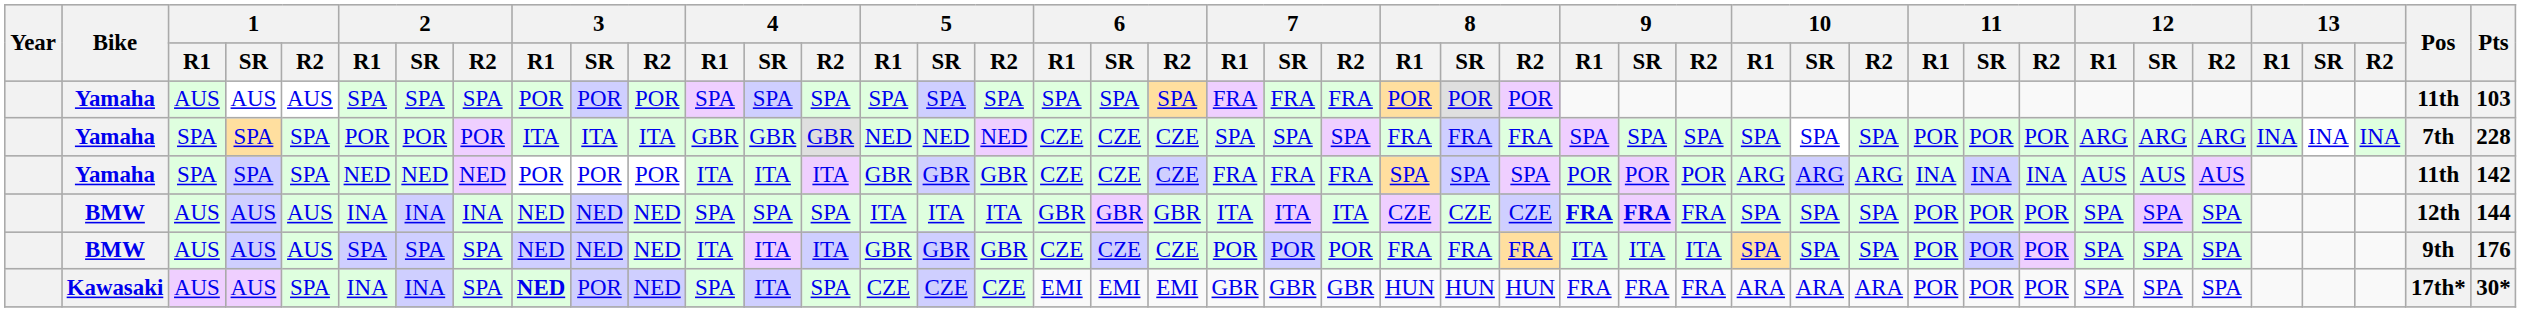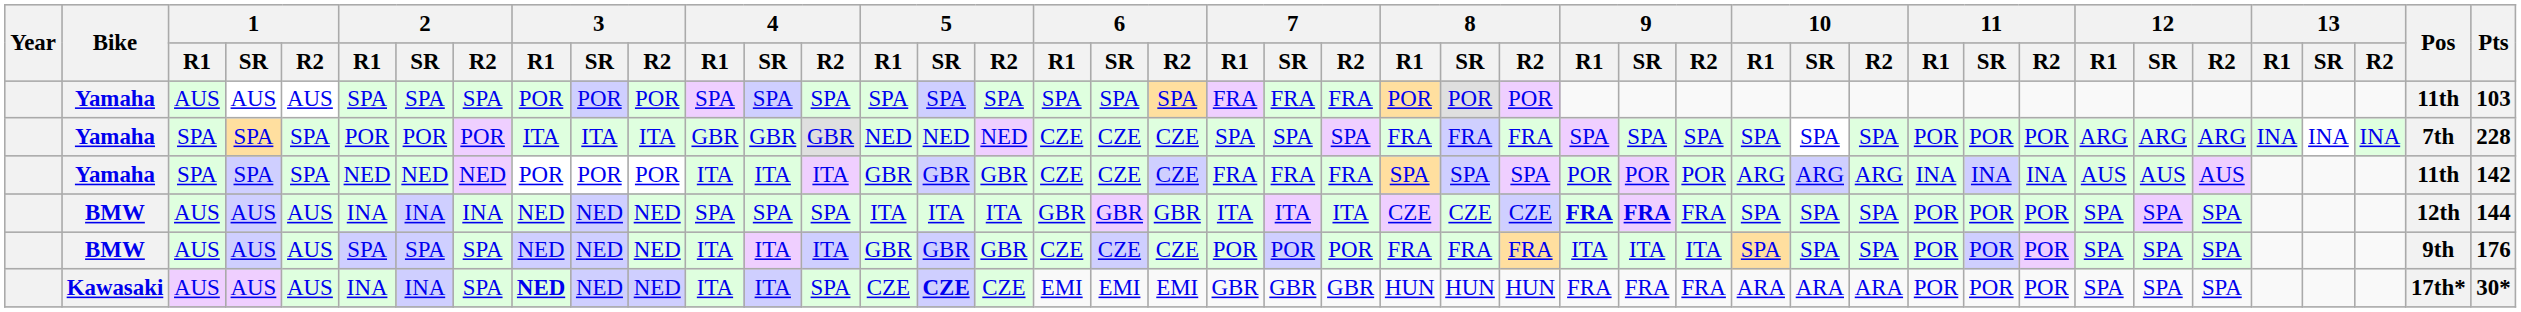Kawasaki | 1 / R2: SPA -> AUS
Kawasaki | 3 / SR: POR -> NED
Kawasaki | 4 / R1: SPA -> ITA
Kawasaki | 5 / SR: normal -> bold
